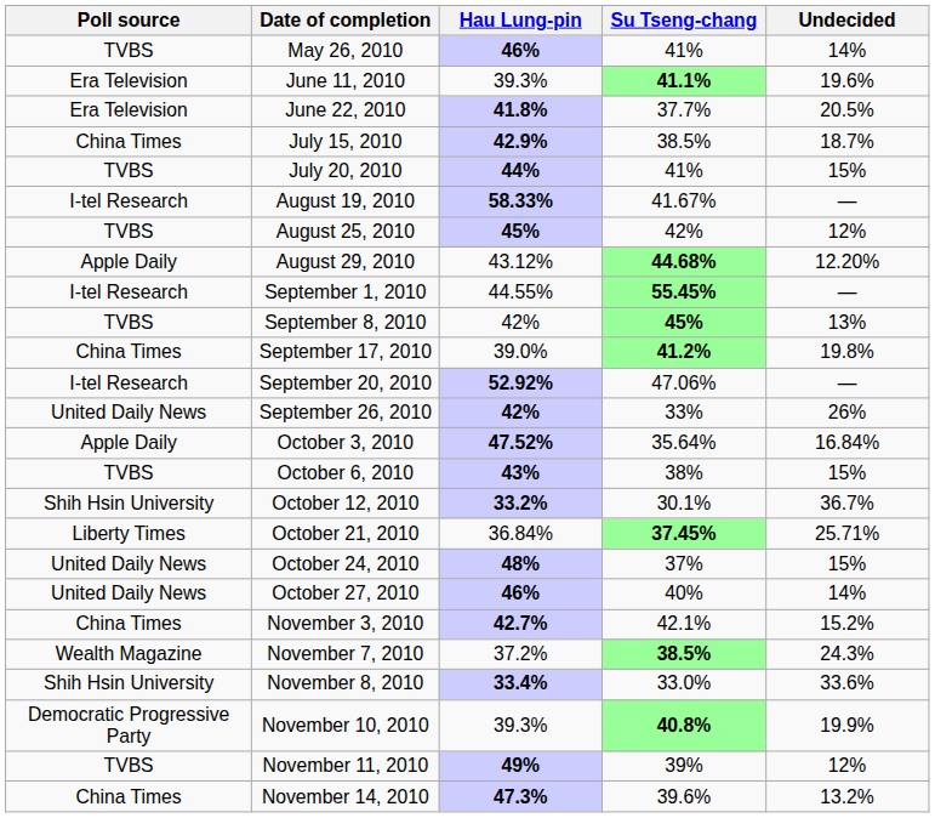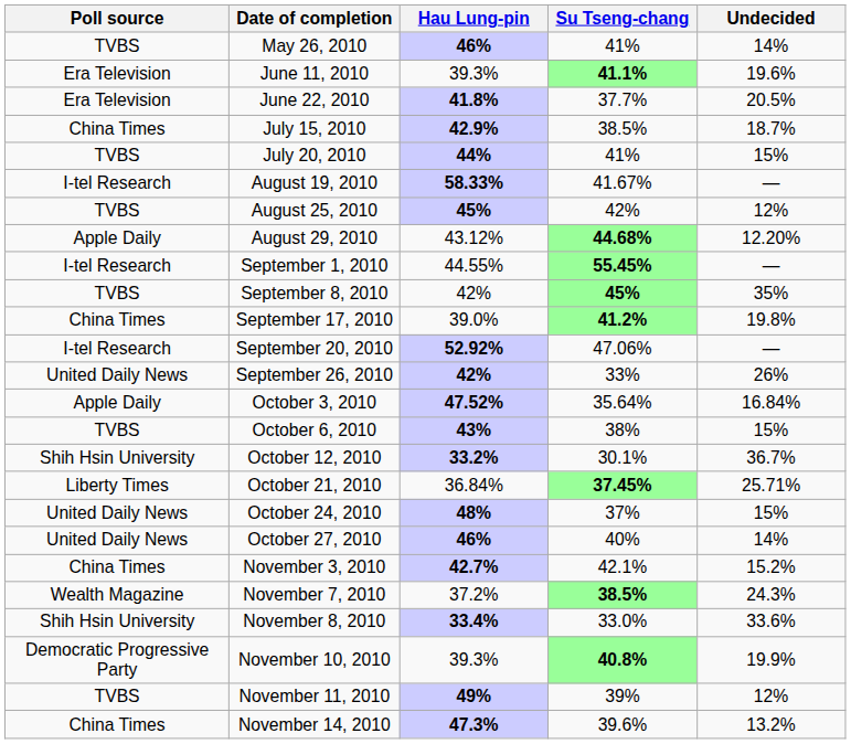September 8, 2010 | Undecided: 13% -> 35%
